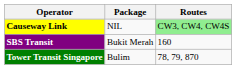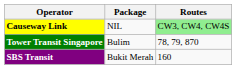rows swapped: SBS Transit <-> Tower Transit Singapore
